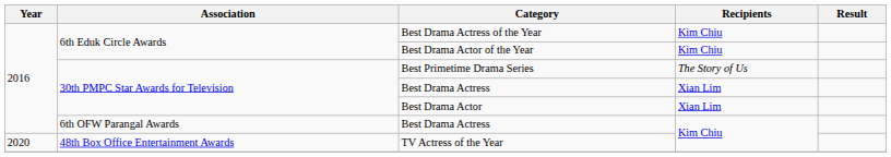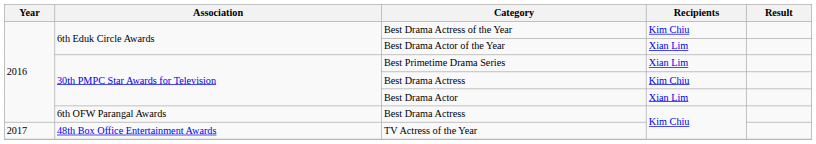Best Drama Actor of the Year | Recipients: Kim Chiu -> Xian Lim
Best Primetime Drama Series | Recipients: The Story of Us -> Xian Lim
30th PMPC Star Awards for Television / Best Drama Actress | Recipients: Xian Lim -> Kim Chiu
TV Actress of the Year | Year: 2020 -> 2017
